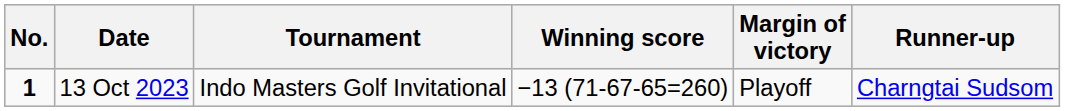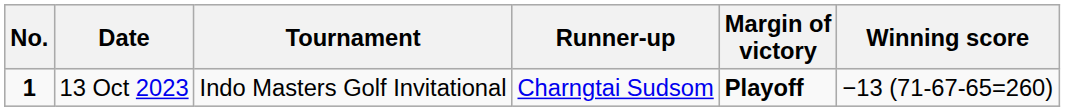columns swapped: Winning score <-> Runner-up
13 Oct 2023 | Margin of victory: normal -> bold
